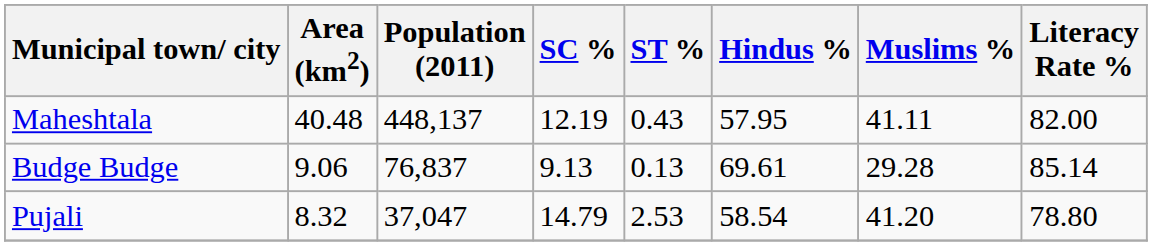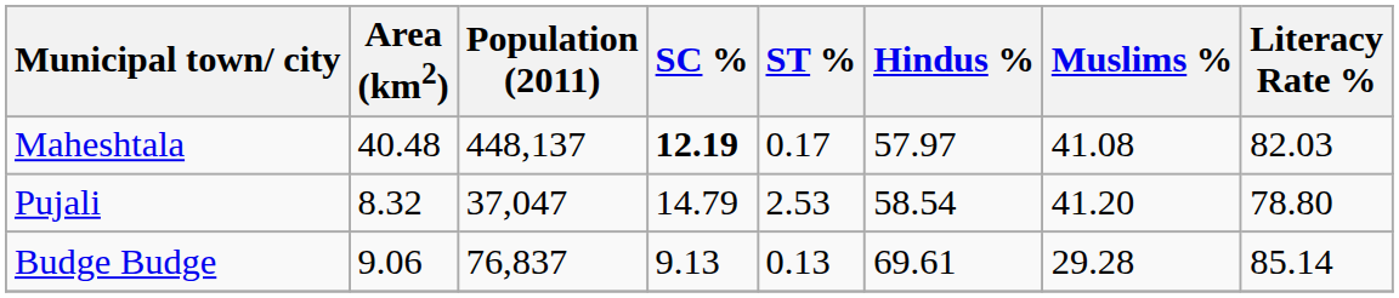Maheshtala | SC %: normal -> bold
Maheshtala | ST %: 0.43 -> 0.17
Maheshtala | Hindus %: 57.95 -> 57.97
Maheshtala | Muslims %: 41.11 -> 41.08
Maheshtala | Literacy Rate %: 82.00 -> 82.03
rows swapped: Budge Budge <-> Pujali
